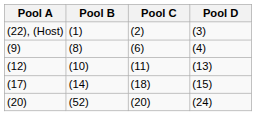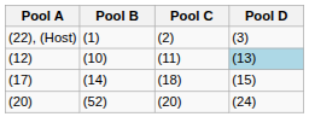- row: (9) | (8) | (6) | (4)
(12) | Pool D: no background -> lightblue background
